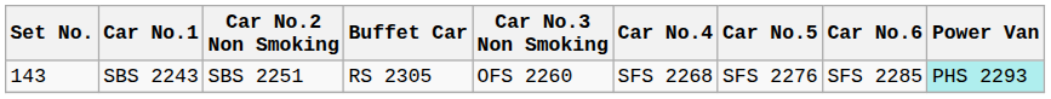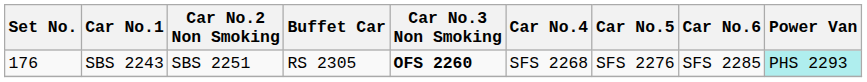SBS 2243 | Set No.: 143 -> 176
SBS 2243 | Car No.3 Non Smoking: normal -> bold
